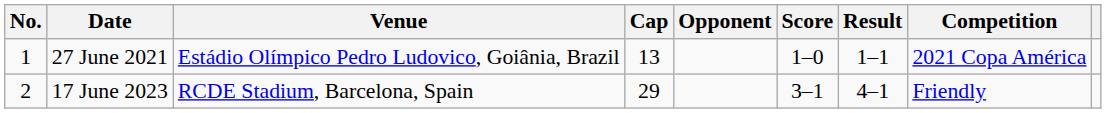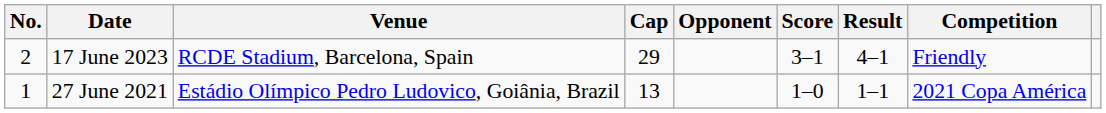rows swapped: 27 June 2021 <-> 17 June 2023
